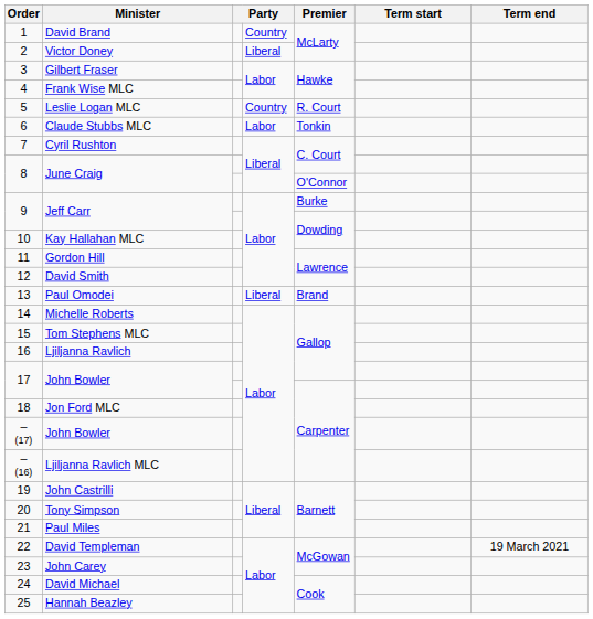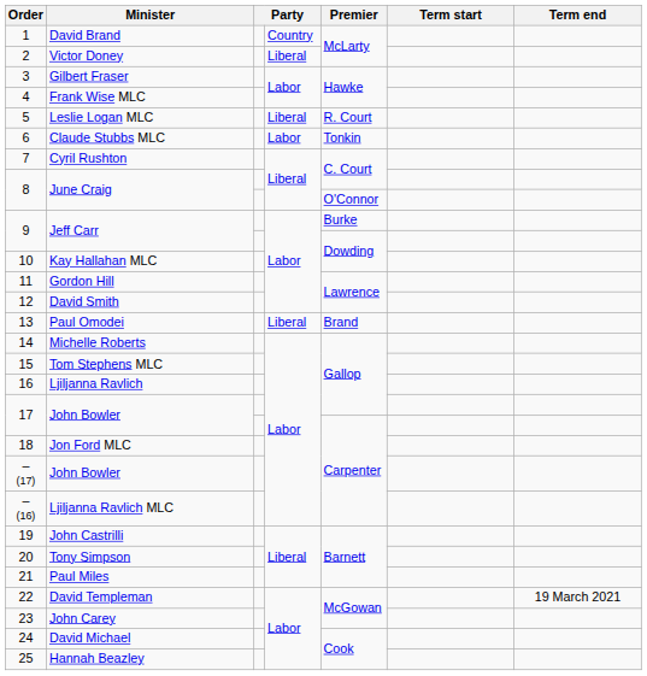5 | column 4: Country -> Liberal
